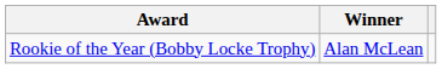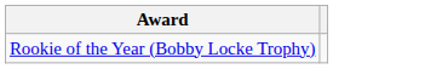- column: Winner | Alan McLean
